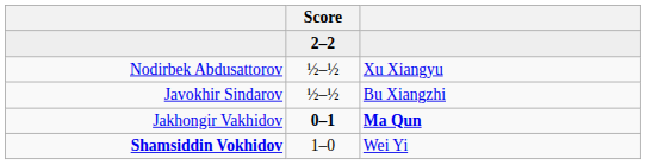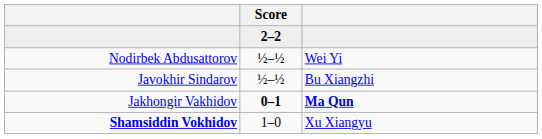Nodirbek Abdusattorov | column 3: Xu Xiangyu -> Wei Yi
Shamsiddin Vokhidov | column 3: Wei Yi -> Xu Xiangyu
